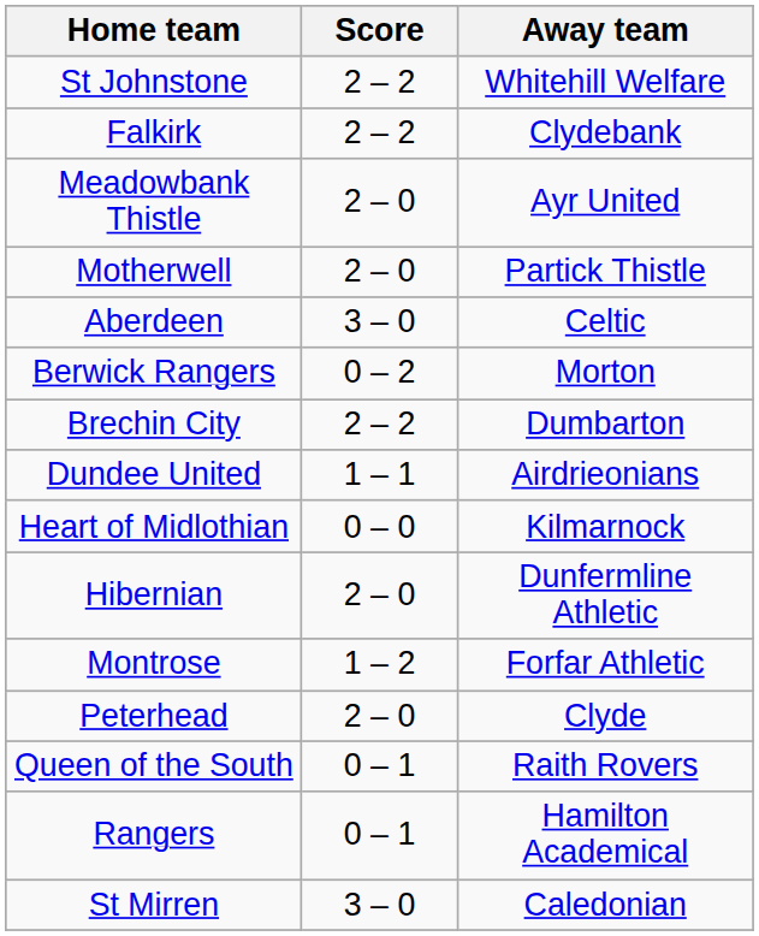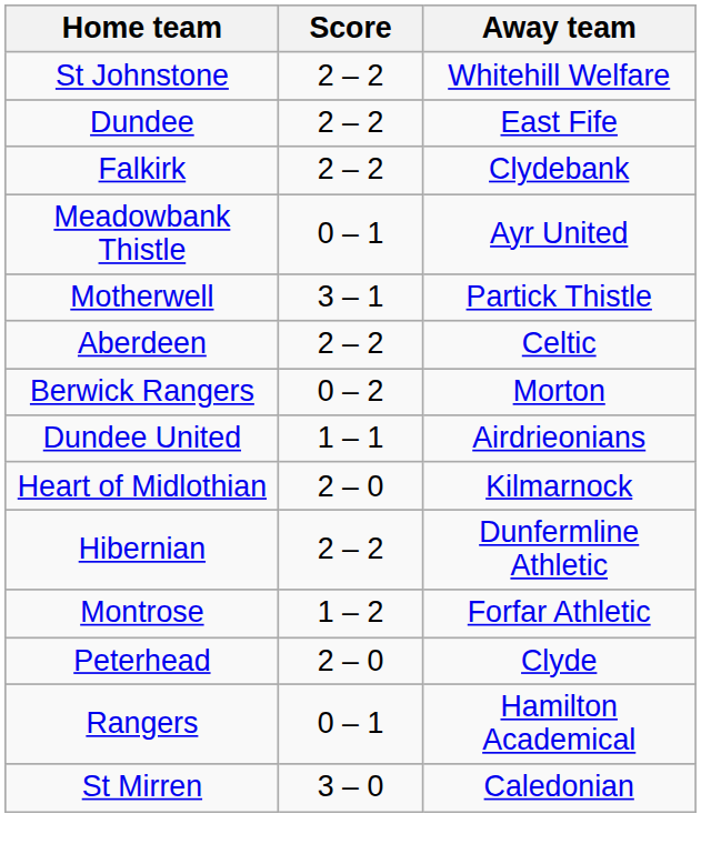+ row: Dundee | 2 – 2 | East Fife
Meadowbank Thistle | Score: 2 – 0 -> 0 – 1
Motherwell | Score: 2 – 0 -> 3 – 1
Aberdeen | Score: 3 – 0 -> 2 – 2
- row: Brechin City | 2 – 2 | Dumbarton
Heart of Midlothian | Score: 0 – 0 -> 2 – 0
Hibernian | Score: 2 – 0 -> 2 – 2
- row: Queen of the South | 0 – 1 | Raith Rovers
